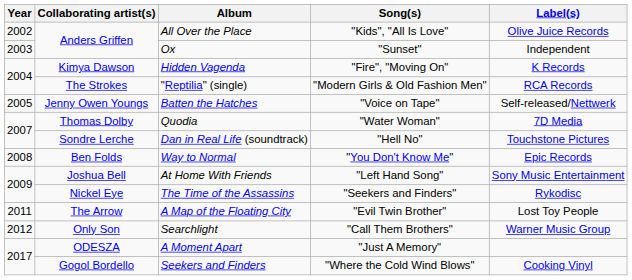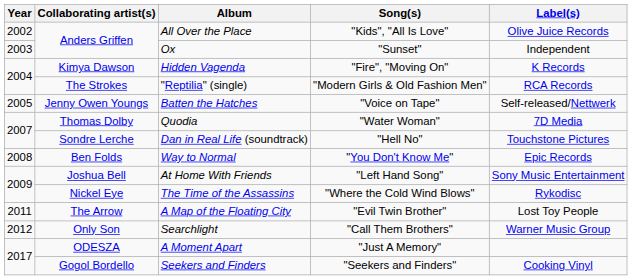The Time of the Assassins | Song(s): "Seekers and Finders" -> "Where the Cold Wind Blows"
Seekers and Finders | Song(s): "Where the Cold Wind Blows" -> "Seekers and Finders"
